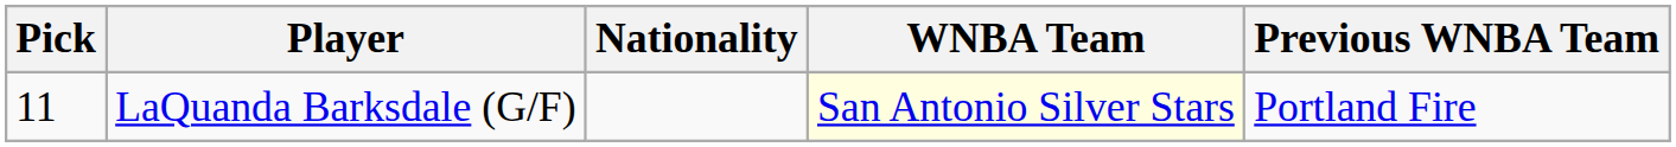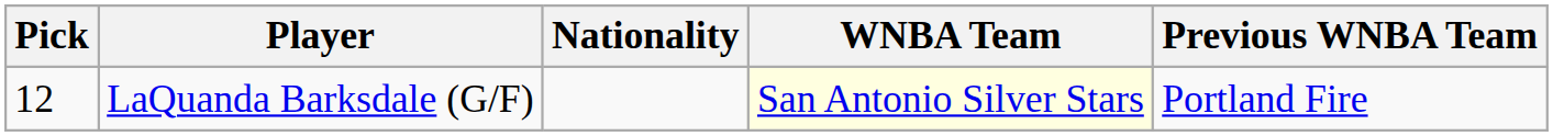LaQuanda Barksdale (G/F) | Pick: 11 -> 12
